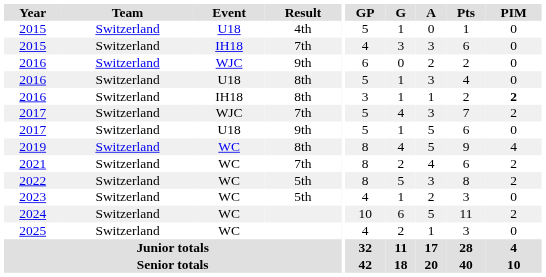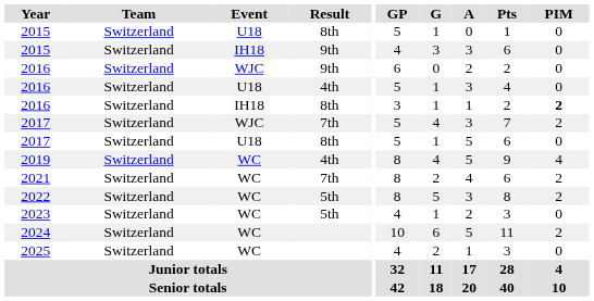2015 / U18 | Result: 4th -> 8th
2015 / IH18 | Result: 7th -> 9th
2016 / U18 | Result: 8th -> 4th
2017 / U18 | Result: 9th -> 8th
2019 | Result: 8th -> 4th
